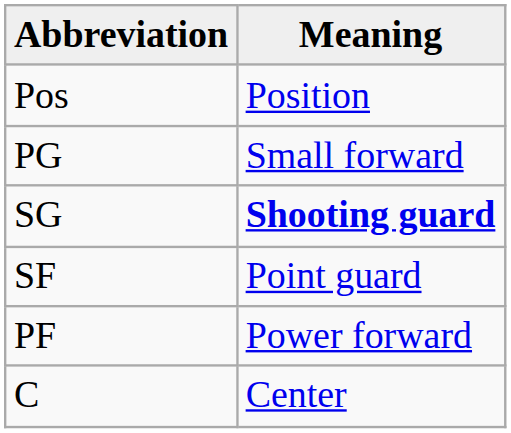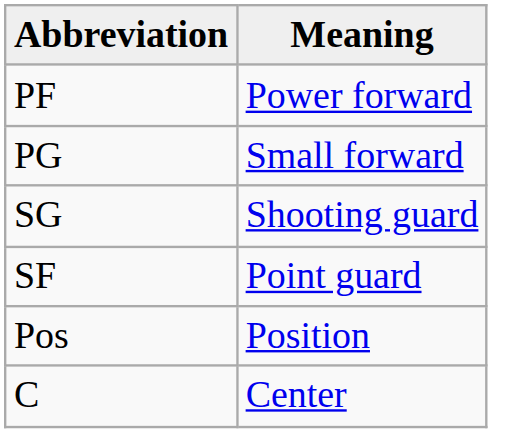rows swapped: Pos <-> PF
SG | Meaning: bold -> normal
